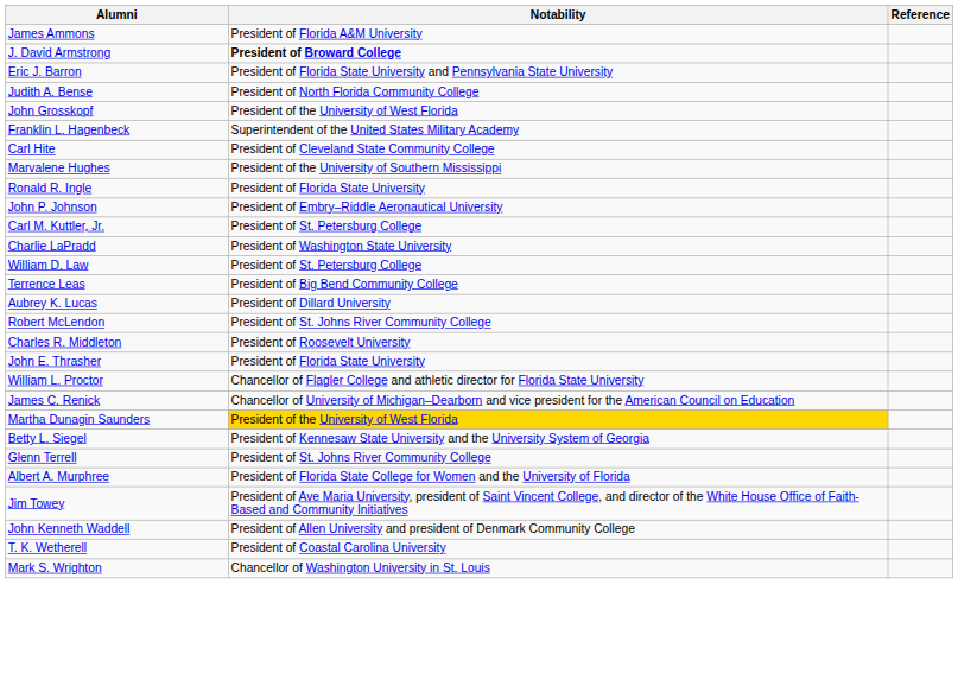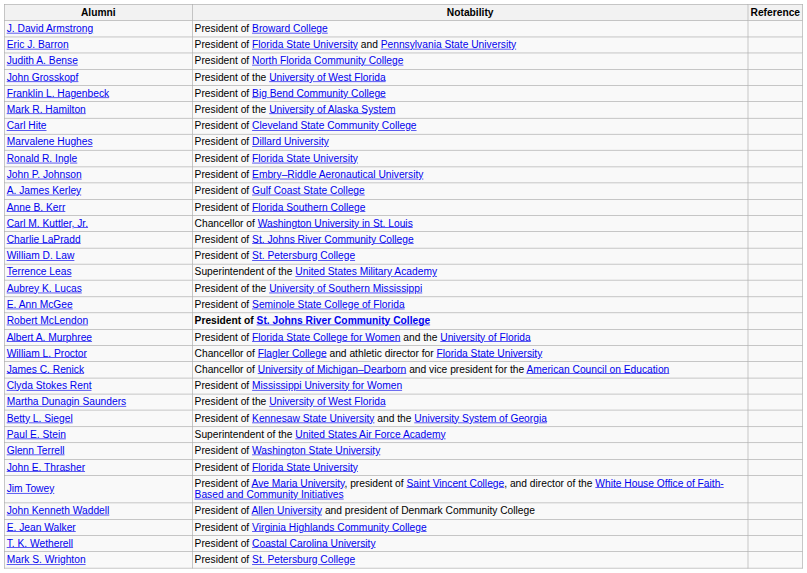- row: James Ammons | President of Florida A&M University
J. David Armstrong | Notability: bold -> normal
Franklin L. Hagenbeck | Notability: Superintendent of the United States Military Academy -> President of Big Bend Community College
+ row: Mark R. Hamilton | President of the University of Alaska System
Marvalene Hughes | Notability: President of the University of Southern Mississippi -> President of Dillard University
+ row: A. James Kerley | President of Gulf Coast State College
+ row: Anne B. Kerr | President of Florida Southern College
Carl M. Kuttler, Jr. | Notability: President of St. Petersburg College -> Chancellor of Washington University in St. Louis
Charlie LaPradd | Notability: President of Washington State University -> President of St. Johns River Community College
Terrence Leas | Notability: President of Big Bend Community College -> Superintendent of the United States Military Academy
Aubrey K. Lucas | Notability: President of Dillard University -> President of the University of Southern Mississippi
+ row: E. Ann McGee | President of Seminole State College of Florida
Robert McLendon | Notability: normal -> bold
- row: Charles R. Middleton | President of Roosevelt University
rows swapped: Albert A. Murphree <-> John E. Thrasher
+ row: Clyda Stokes Rent | President of Mississippi University for Women
Martha Dunagin Saunders | Notability: gold background -> no background
+ row: Paul E. Stein | Superintendent of the United States Air Force Academy
Glenn Terrell | Notability: President of St. Johns River Community College -> President of Washington State University
+ row: E. Jean Walker | President of Virginia Highlands Community College
Mark S. Wrighton | Notability: Chancellor of Washington University in St. Louis -> President of St. Petersburg College
